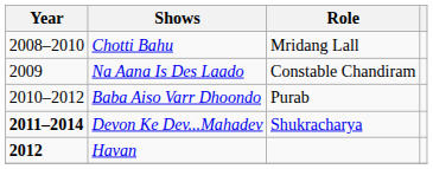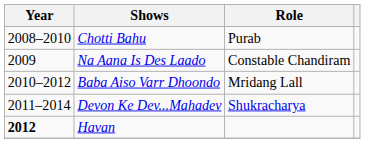Chotti Bahu | Role: Mridang Lall -> Purab
Baba Aiso Varr Dhoondo | Role: Purab -> Mridang Lall
Devon Ke Dev...Mahadev | Year: bold -> normal
